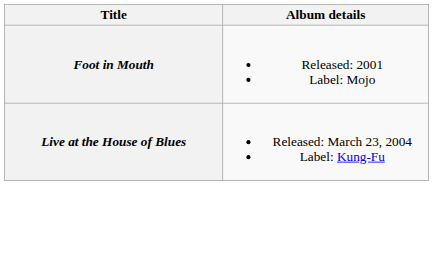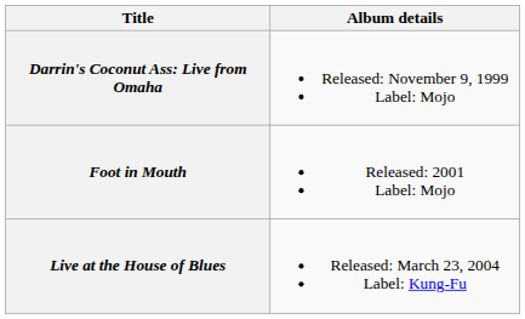+ row: Darrin's Coconut Ass: Live from Omaha | Released: November 9, 1999 Label: Mojo
